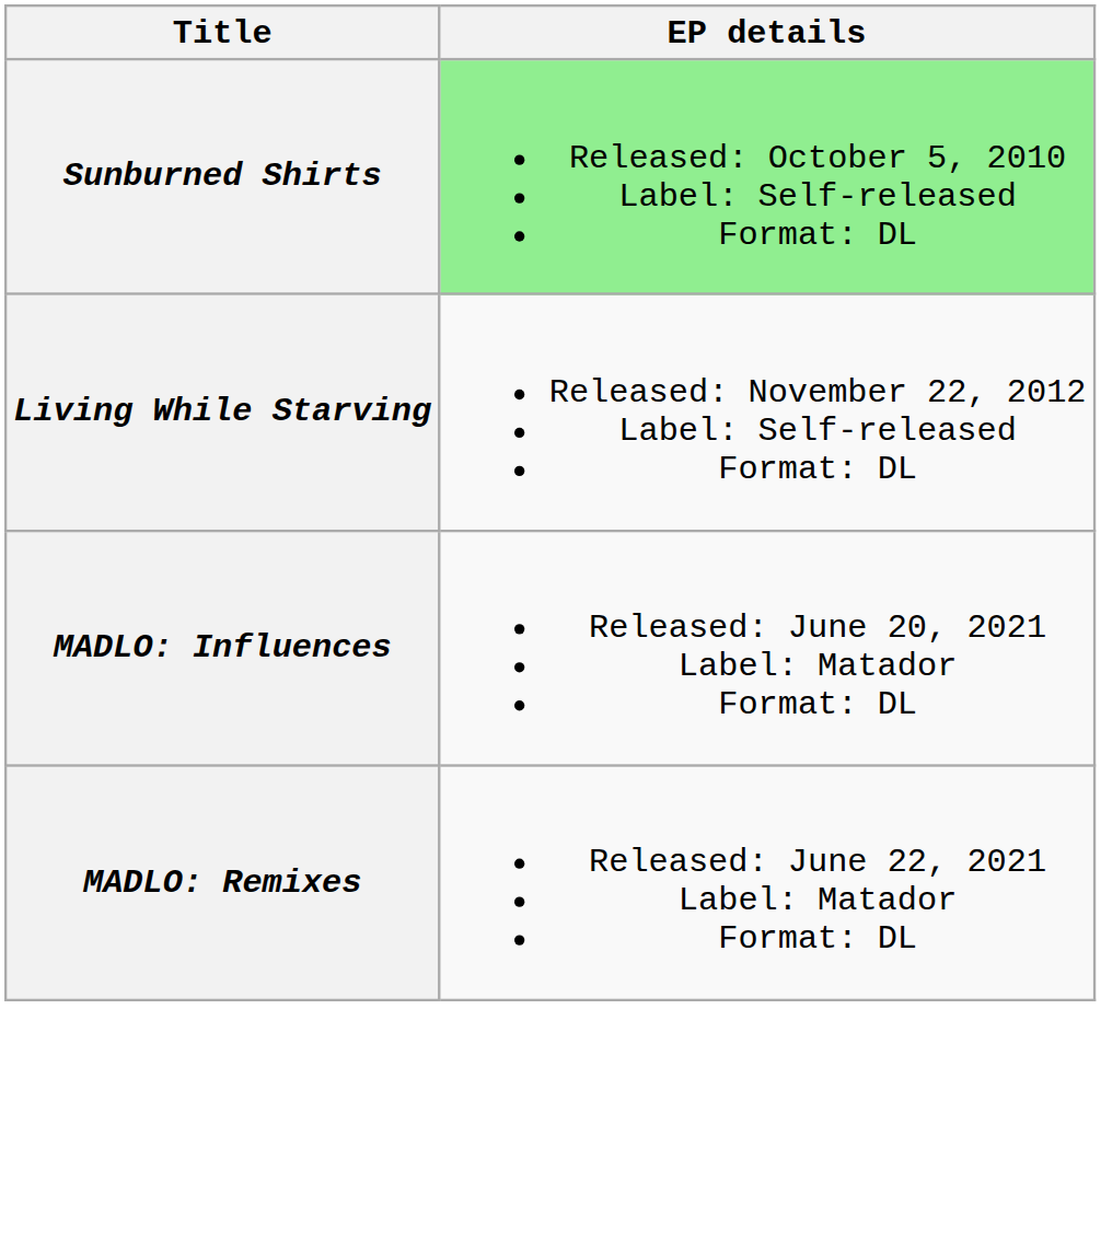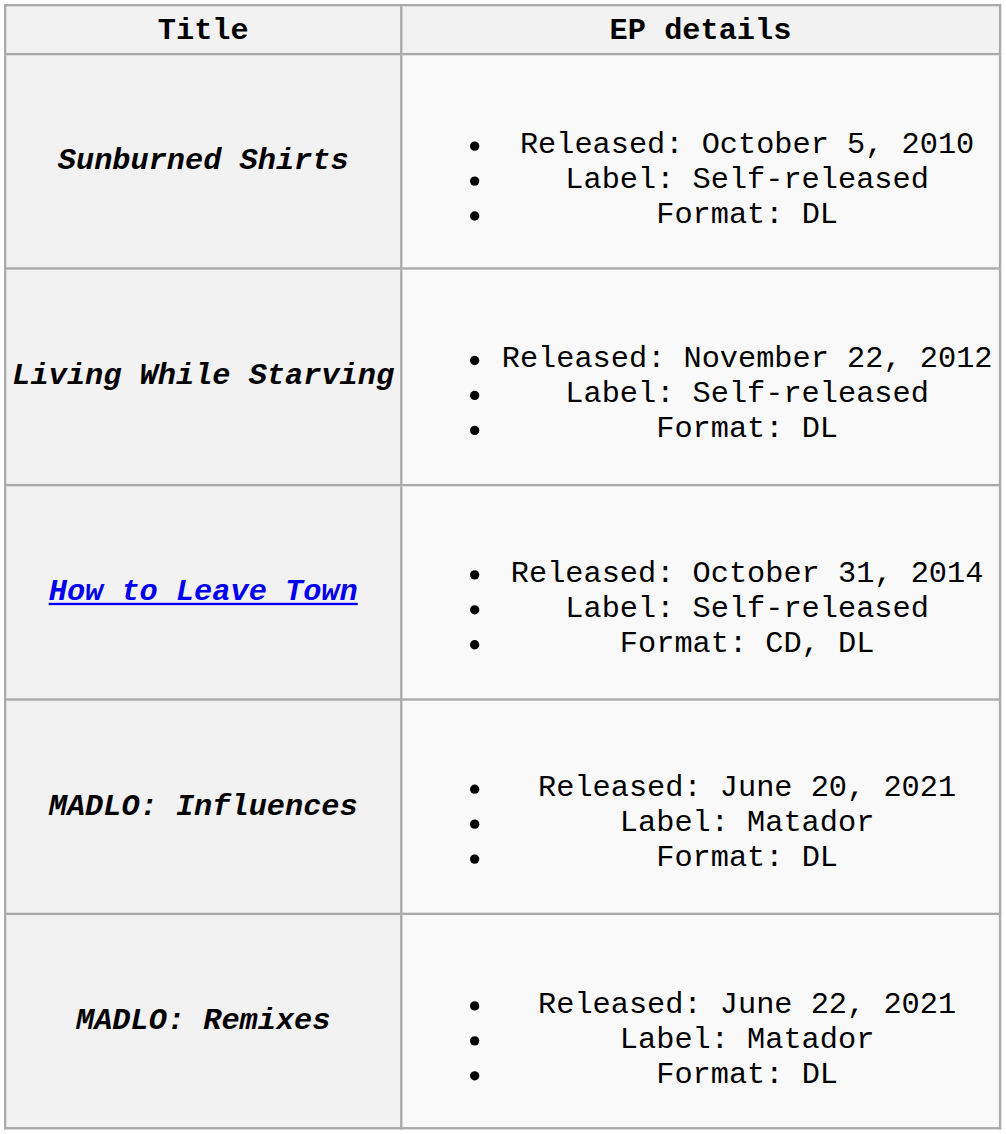Sunburned Shirts | EP details: lightgreen background -> no background
+ row: How to Leave Town | Released: October 31, 2014 Label: Self-released Format: CD, DL
